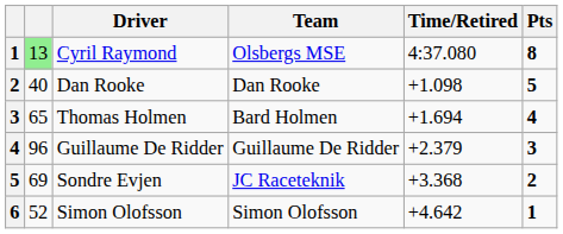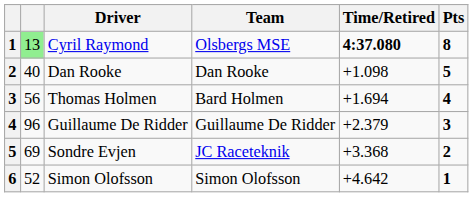Cyril Raymond | Time/Retired: normal -> bold
Thomas Holmen | column 2: 65 -> 56
